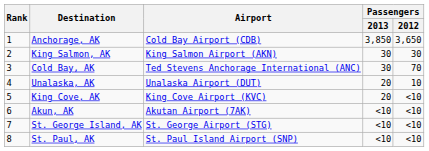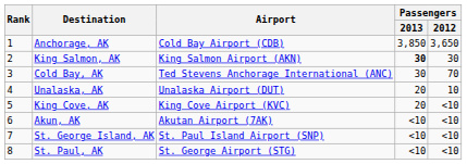King Salmon, AK | Passengers / 2013: normal -> bold
St. George Island, AK | Airport: St. George Airport (STG) -> St. Paul Island Airport (SNP)
St. Paul, AK | Airport: St. Paul Island Airport (SNP) -> St. George Airport (STG)
